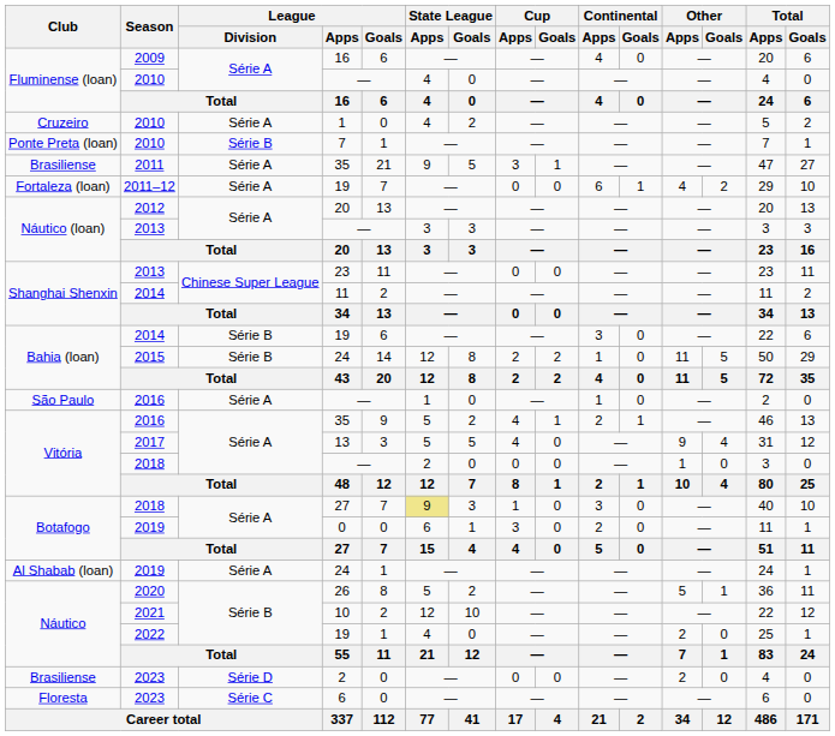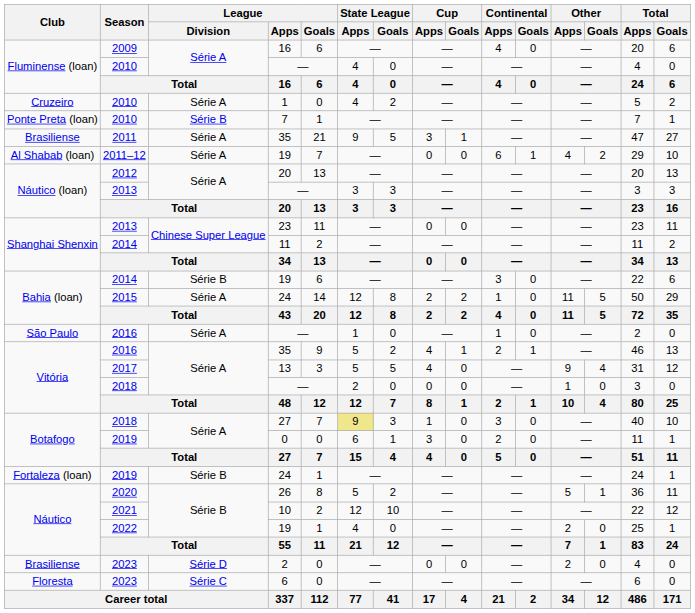2011–12 / 19 | Club: Fortaleza (loan) -> Al Shabab (loan)
2015 / 24 | League / Division: Série B -> Série A
2019 / 24 | Club: Al Shabab (loan) -> Fortaleza (loan)
2019 / 24 | League / Division: Série A -> Série B
